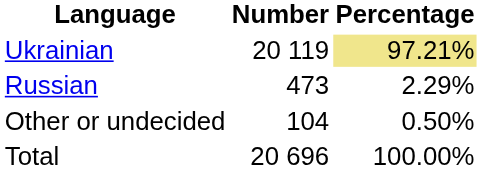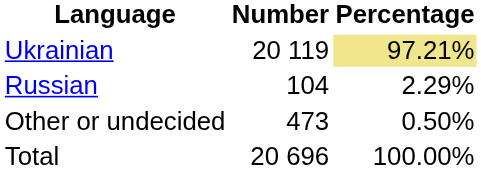Russian | Number: 473 -> 104
Other or undecided | Number: 104 -> 473
